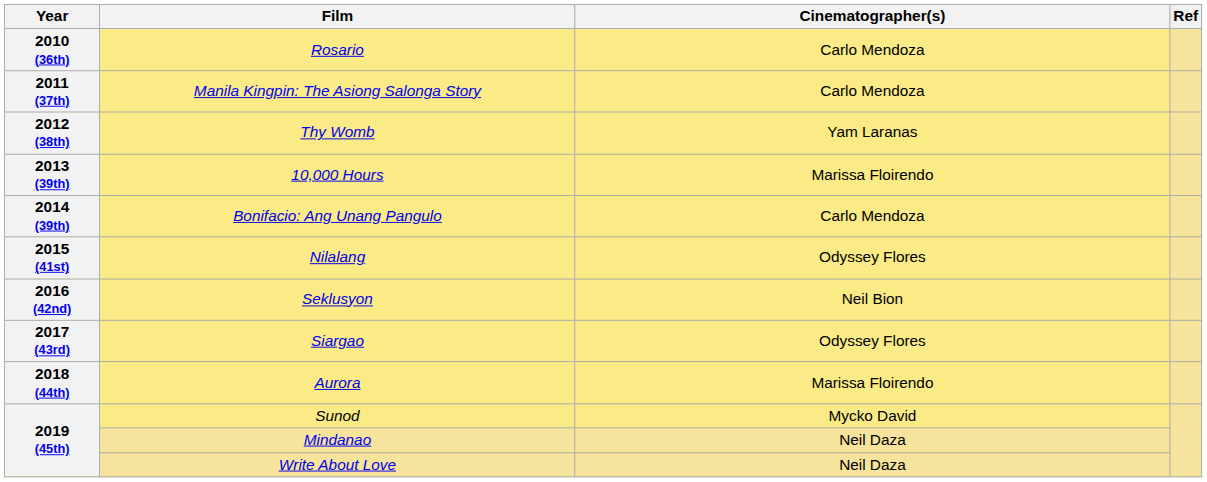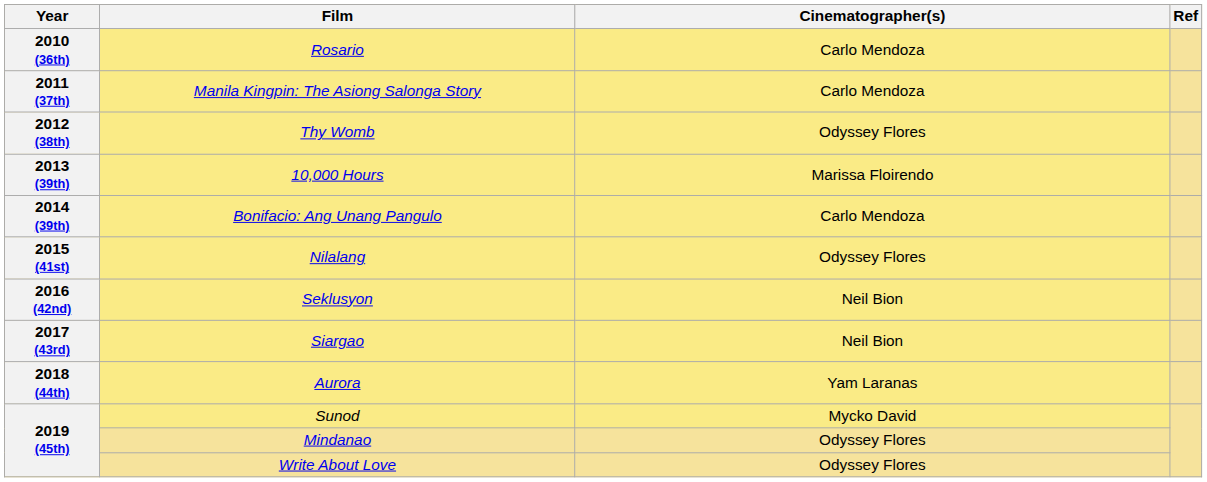Thy Womb | Cinematographer(s): Yam Laranas -> Odyssey Flores
Siargao | Cinematographer(s): Odyssey Flores -> Neil Bion
Aurora | Cinematographer(s): Marissa Floirendo -> Yam Laranas
Mindanao | Cinematographer(s): Neil Daza -> Odyssey Flores
Write About Love | Cinematographer(s): Neil Daza -> Odyssey Flores
